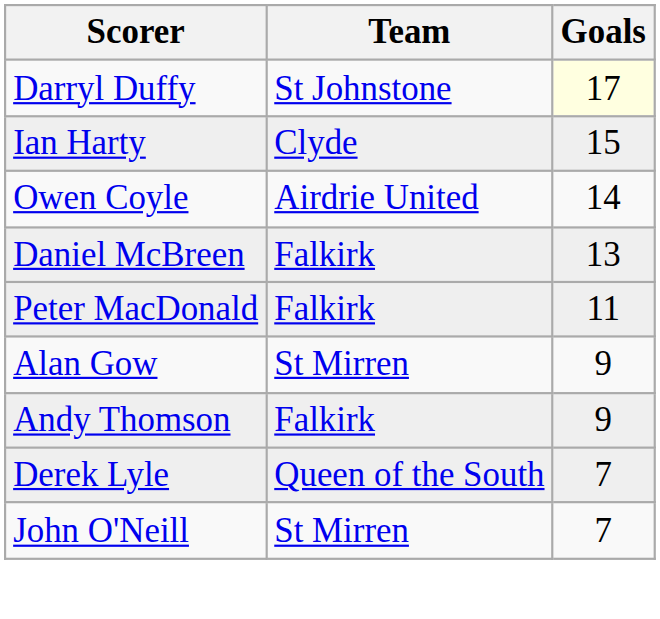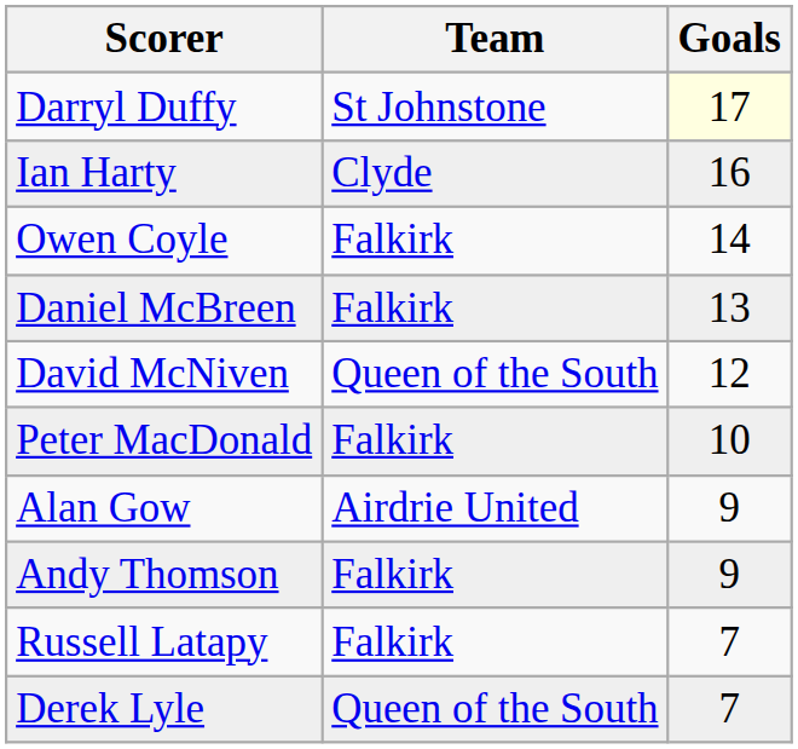Ian Harty | Goals: 15 -> 16
Owen Coyle | Team: Airdrie United -> Falkirk
+ row: David McNiven | Queen of the South | 12
Peter MacDonald | Goals: 11 -> 10
Alan Gow | Team: St Mirren -> Airdrie United
+ row: Russell Latapy | Falkirk | 7
- row: John O'Neill | St Mirren | 7
